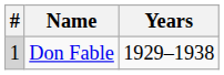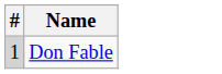- column: Years | 1929–1938
